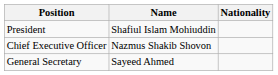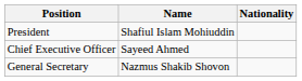Chief Executive Officer | Name: Nazmus Shakib Shovon -> Sayeed Ahmed
General Secretary | Name: Sayeed Ahmed -> Nazmus Shakib Shovon
